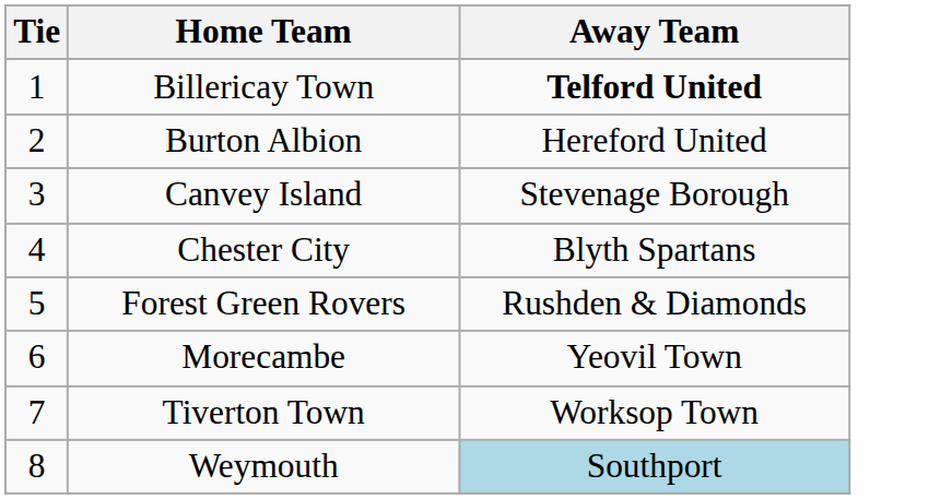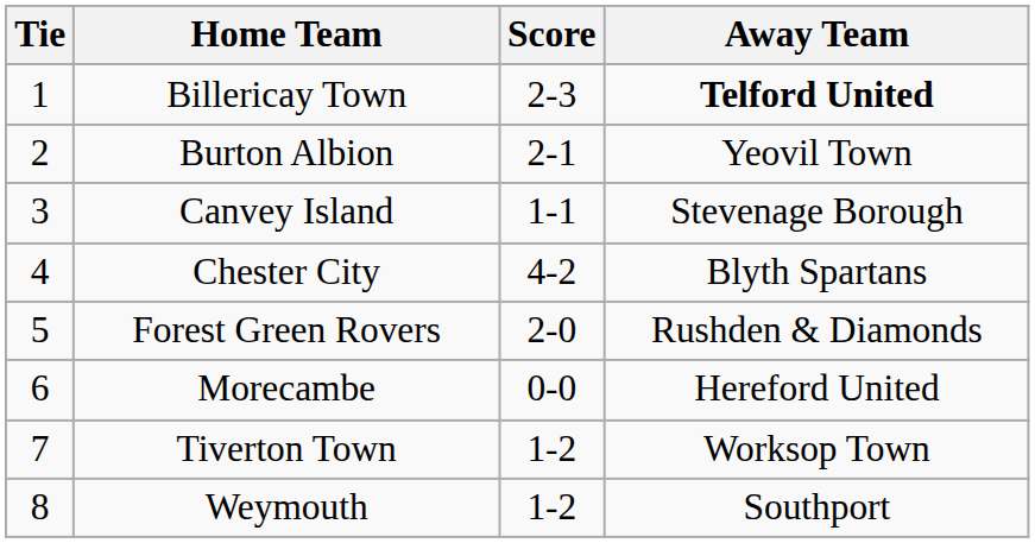+ column: Score | 2-3 | 2-1 | 1-1 | 4-2 | 2-0 | 0-0 | 1-2 | 1-2
Burton Albion | Away Team: Hereford United -> Yeovil Town
Morecambe | Away Team: Yeovil Town -> Hereford United
Weymouth | Away Team: lightblue background -> no background
